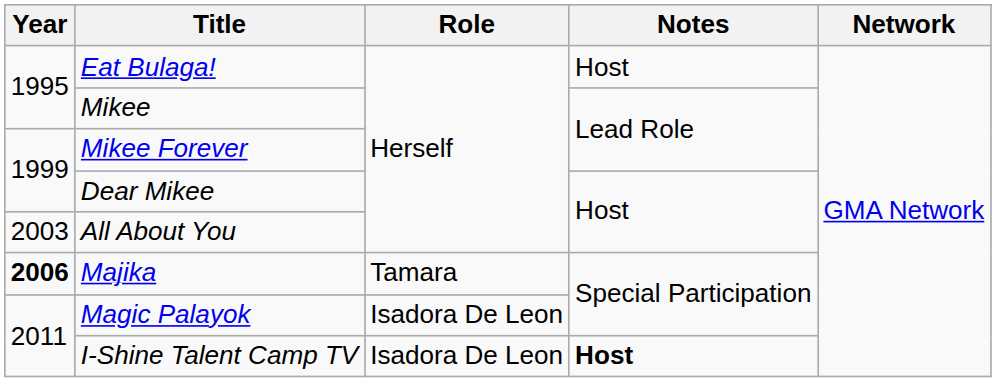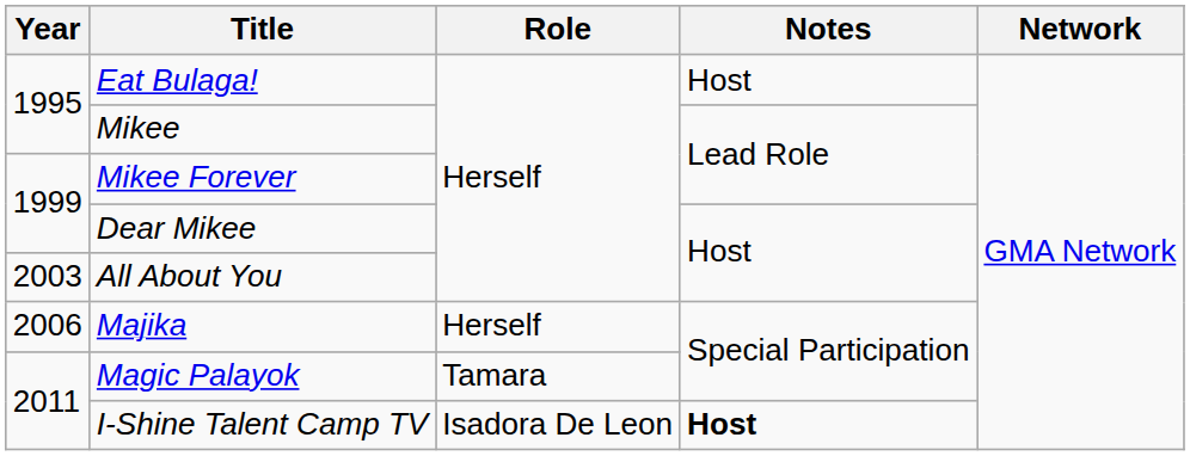Majika | Year: bold -> normal
Majika | Role: Tamara -> Herself
Magic Palayok | Role: Isadora De Leon -> Tamara
